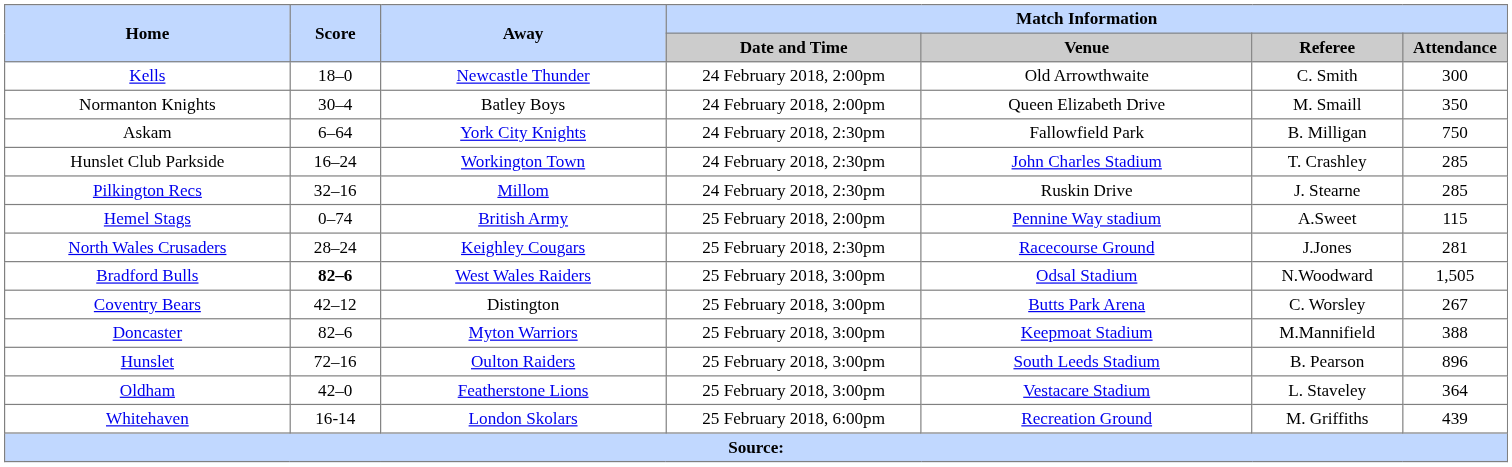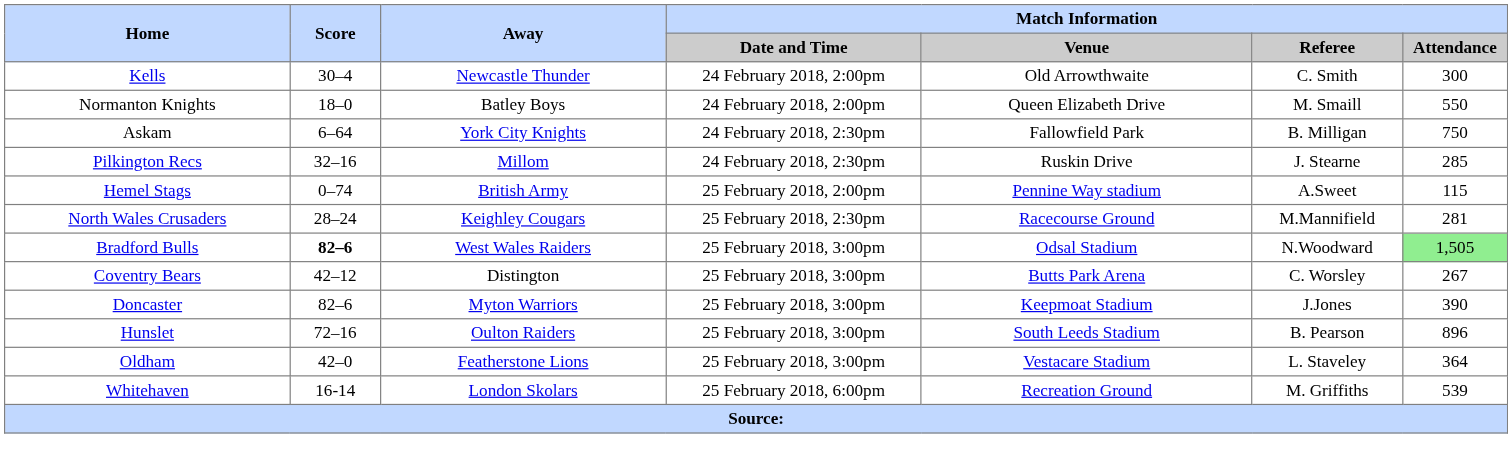Kells | Score: 18–0 -> 30–4
Normanton Knights | Score: 30–4 -> 18–0
Normanton Knights | Match Information / Attendance: 350 -> 550
- row: Hunslet Club Parkside | 16–24 | Workington Town | 24 February 2018, 2:30pm | John Charles Stadium | T. Crashley | 285
North Wales Crusaders | Match Information / Referee: J.Jones -> M.Mannifield
Bradford Bulls | Match Information / Attendance: no background -> lightgreen background
Doncaster | Match Information / Referee: M.Mannifield -> J.Jones
Doncaster | Match Information / Attendance: 388 -> 390
Whitehaven | Match Information / Attendance: 439 -> 539
